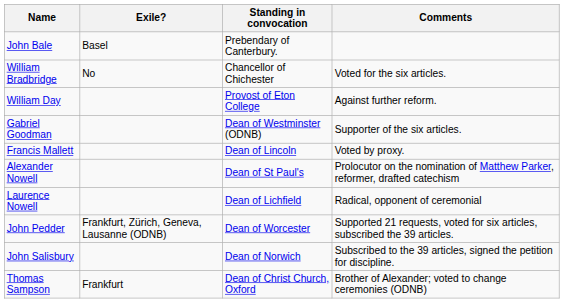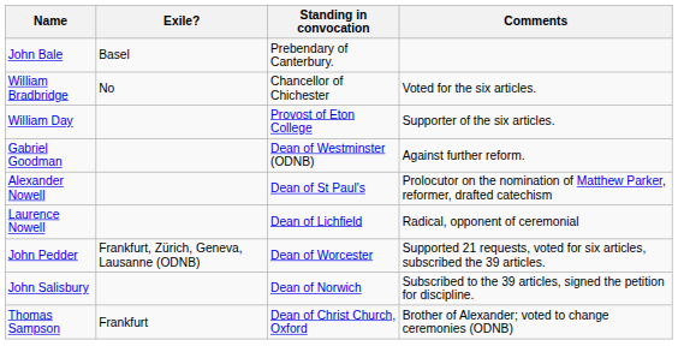William Day | Comments: Against further reform. -> Supporter of the six articles.
Gabriel Goodman | Comments: Supporter of the six articles. -> Against further reform.
- row: Francis Mallett | Dean of Lincoln | Voted by proxy.
